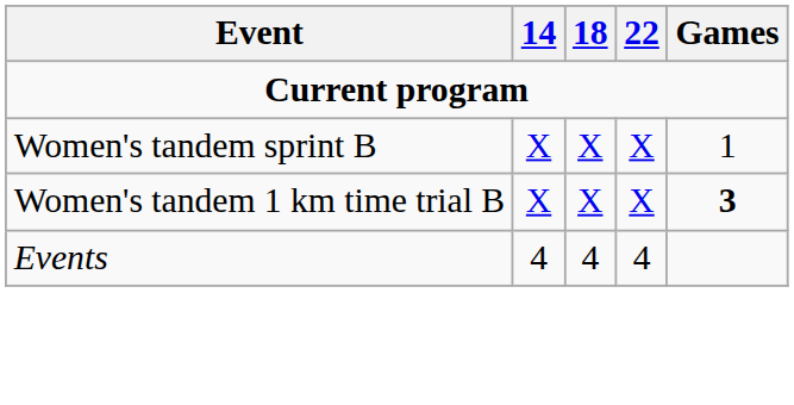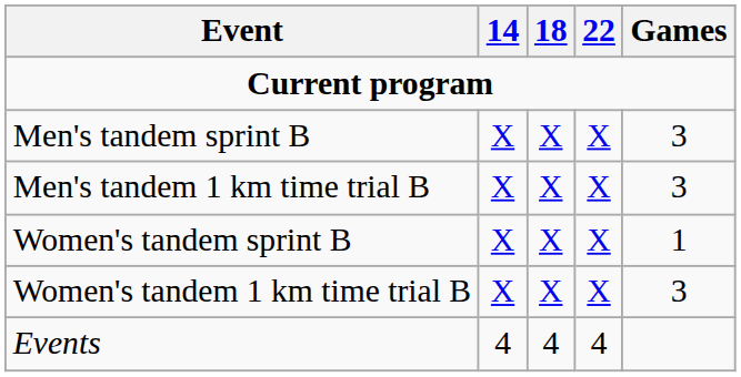+ row: Men's tandem sprint B | X | X | X | 3
+ row: Men's tandem 1 km time trial B | X | X | X | 3
Women's tandem 1 km time trial B | Games: bold -> normal
